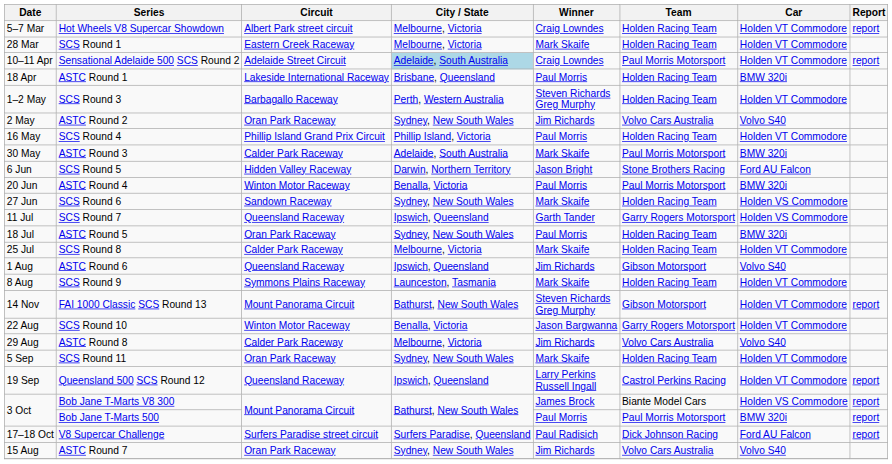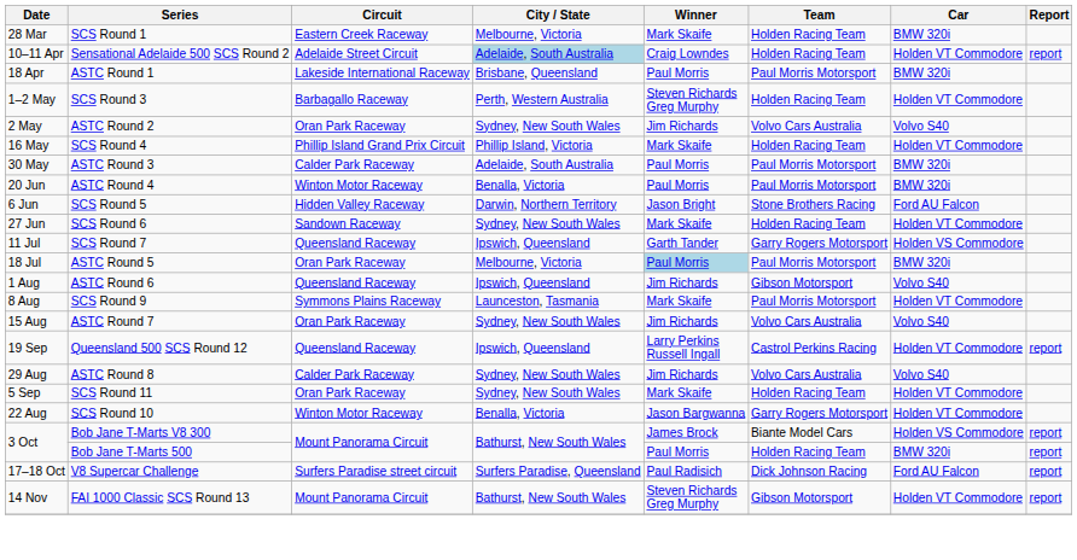- row: 5–7 Mar | Hot Wheels V8 Supercar Showdown | Albert Park street circuit | Melbourne, Victoria | Craig Lowndes | Holden Racing Team | Holden VT Commodore | report
SCS Round 1 | Car: Holden VT Commodore -> BMW 320i
Sensational Adelaide 500 SCS Round 2 | Team: Paul Morris Motorsport -> Holden Racing Team
ASTC Round 1 | Team: Holden Racing Team -> Paul Morris Motorsport
SCS Round 4 | Winner: Paul Morris -> Mark Skaife
ASTC Round 3 | Winner: Mark Skaife -> Paul Morris
rows swapped: SCS Round 5 <-> ASTC Round 4
SCS Round 6 | Car: Holden VS Commodore -> Holden VT Commodore
ASTC Round 5 | City / State: Sydney, New South Wales -> Melbourne, Victoria
ASTC Round 5 | Winner: no background -> lightblue background
ASTC Round 5 | Team: Holden Racing Team -> Paul Morris Motorsport
- row: 25 Jul | SCS Round 8 | Calder Park Raceway | Melbourne, Victoria | Mark Skaife | Holden Racing Team | Holden VT Commodore
SCS Round 9 | Team: Holden Racing Team -> Paul Morris Motorsport
rows swapped: ASTC Round 7 <-> FAI 1000 Classic SCS Round 13
rows swapped: SCS Round 10 <-> Queensland 500 SCS Round 12
ASTC Round 8 | City / State: Melbourne, Victoria -> Sydney, New South Wales
Bob Jane T-Marts 500 | Team: Paul Morris Motorsport -> Holden Racing Team
